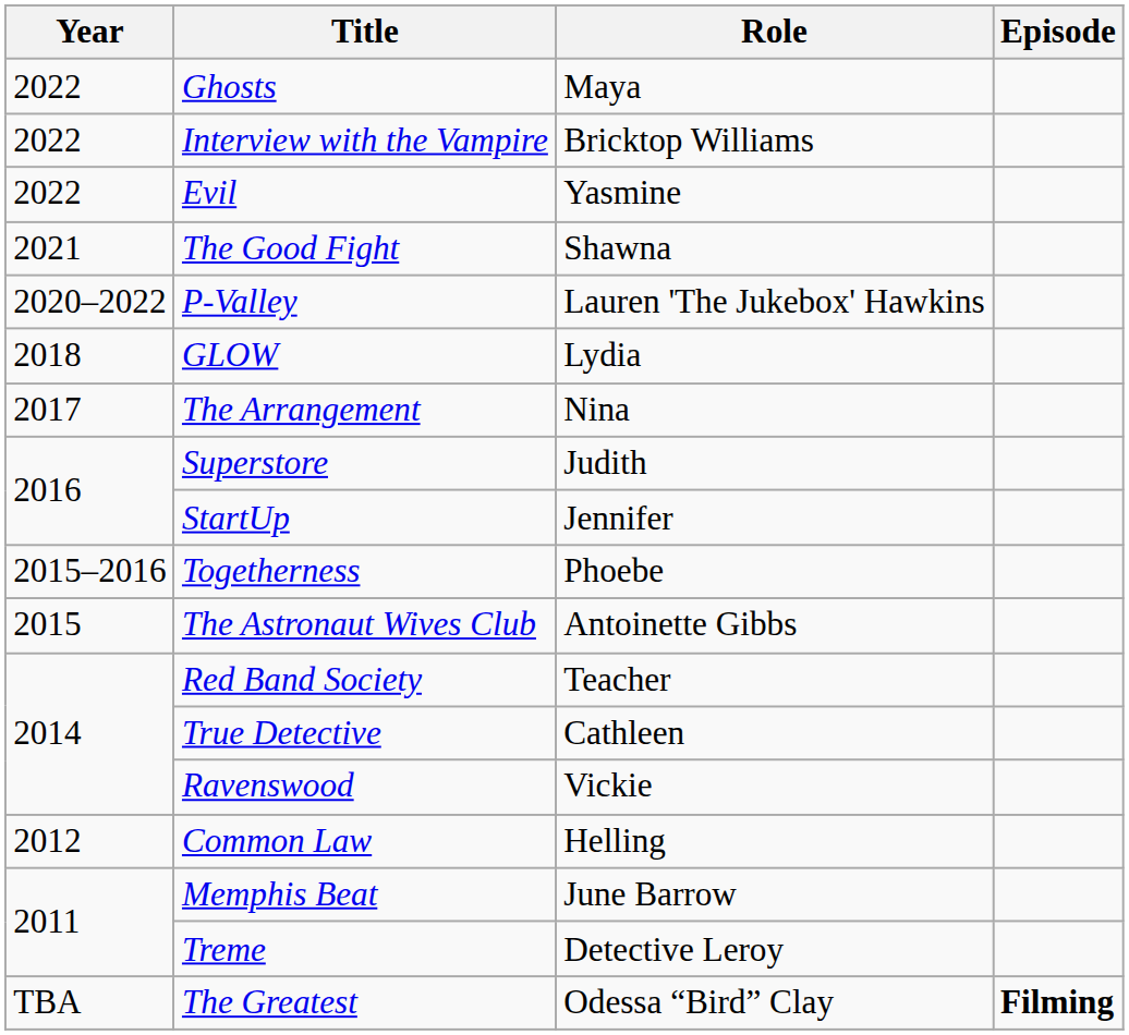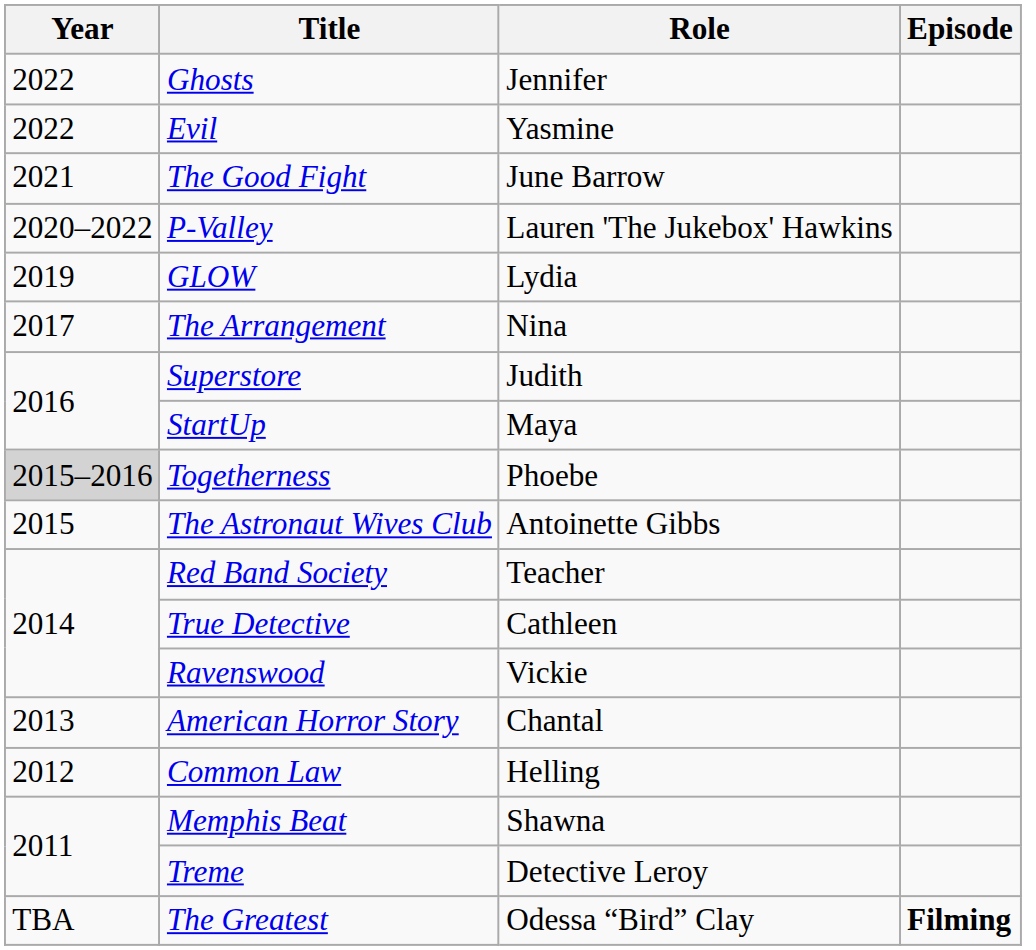Ghosts | Role: Maya -> Jennifer
- row: 2022 | Interview with the Vampire | Bricktop Williams
The Good Fight | Role: Shawna -> June Barrow
GLOW | Year: 2018 -> 2019
StartUp | Role: Jennifer -> Maya
Togetherness | Year: no background -> lightgrey background
+ row: 2013 | American Horror Story | Chantal
Memphis Beat | Role: June Barrow -> Shawna
